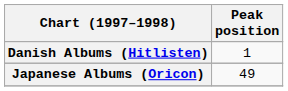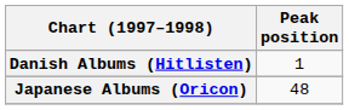Japanese Albums (Oricon) | Peak position: 49 -> 48
